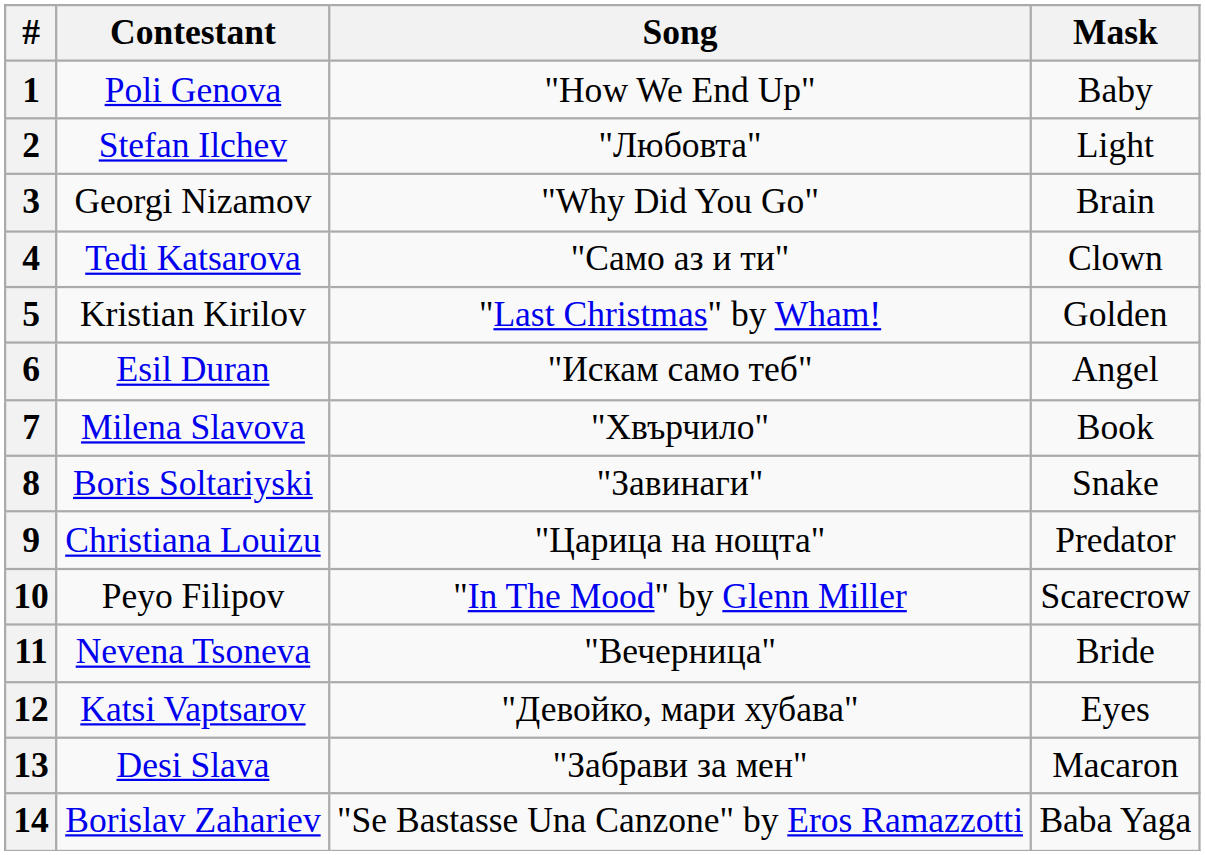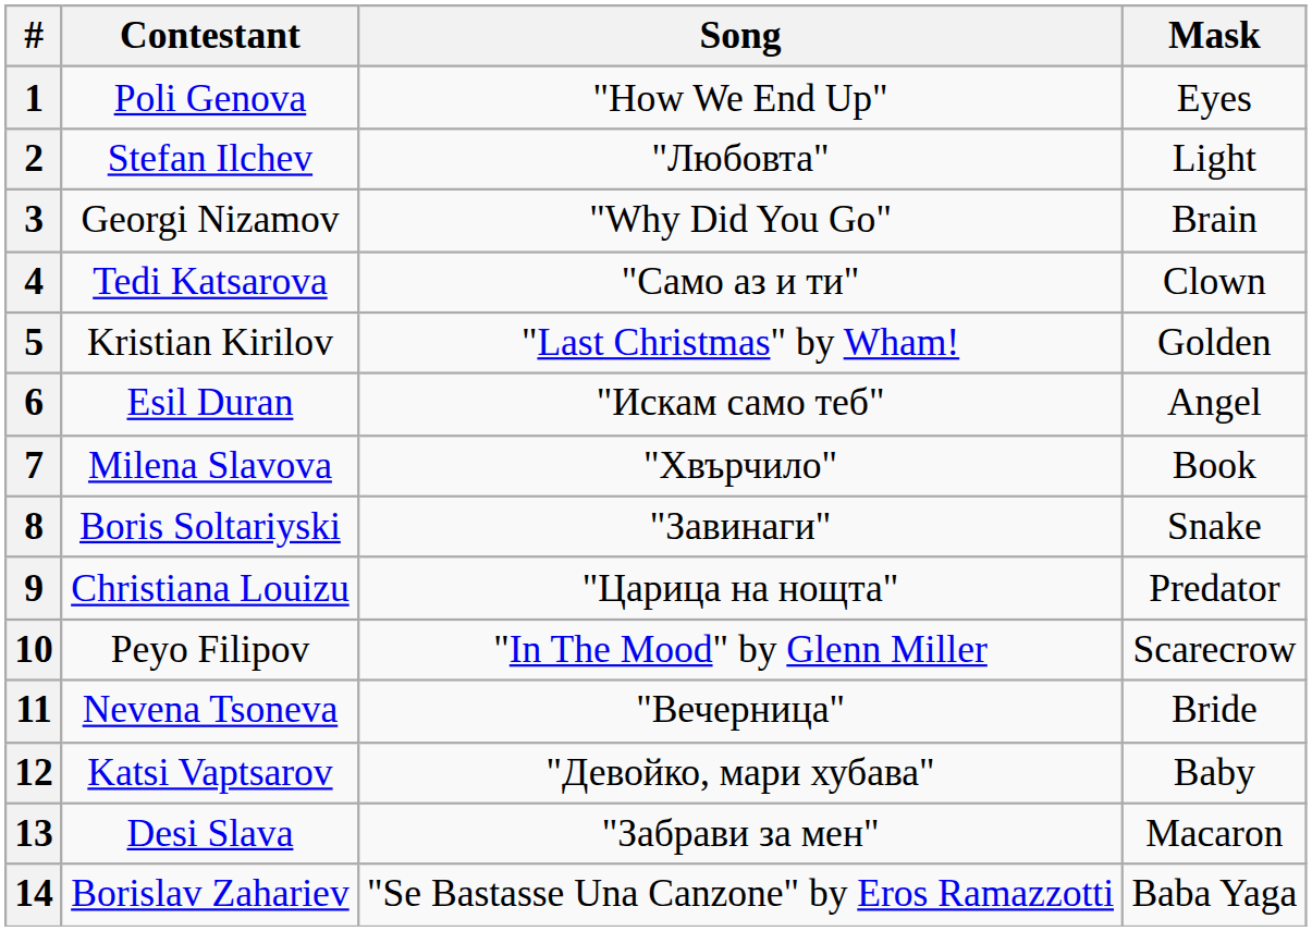1 | Mask: Baby -> Eyes
12 | Mask: Eyes -> Baby
